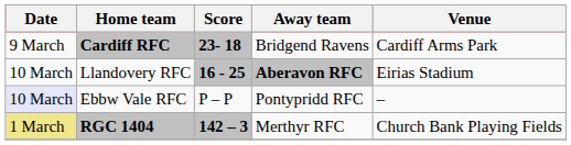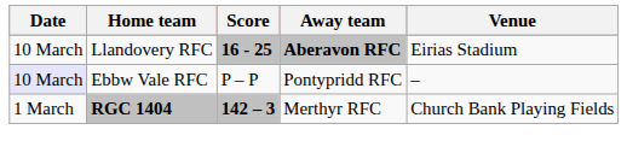- row: 9 March | Cardiff RFC | 23- 18 | Bridgend Ravens | Cardiff Arms Park
RGC 1404 | Date: khaki background -> no background
